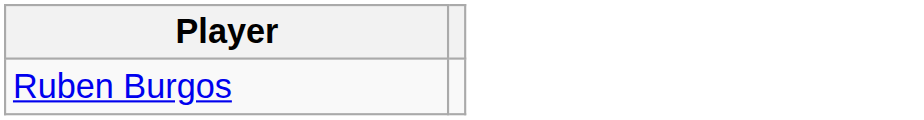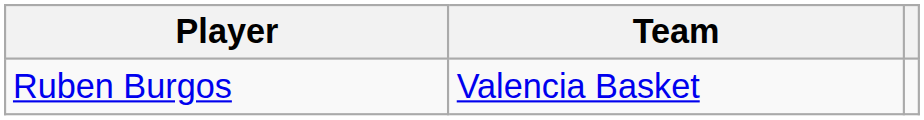+ column: Team | Valencia Basket
